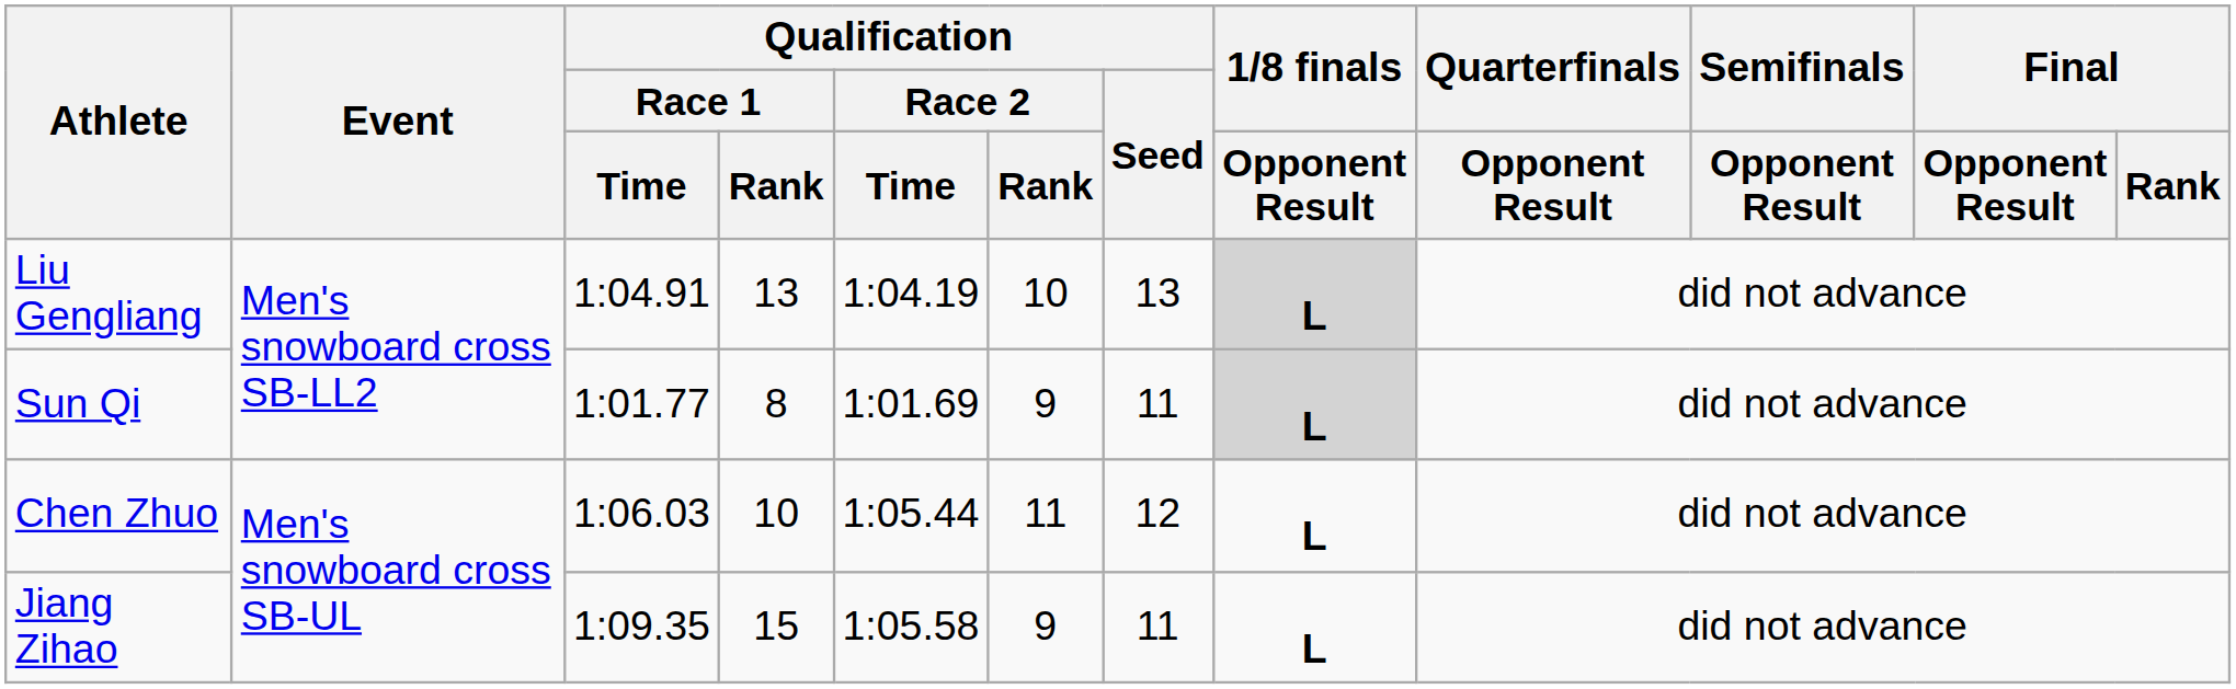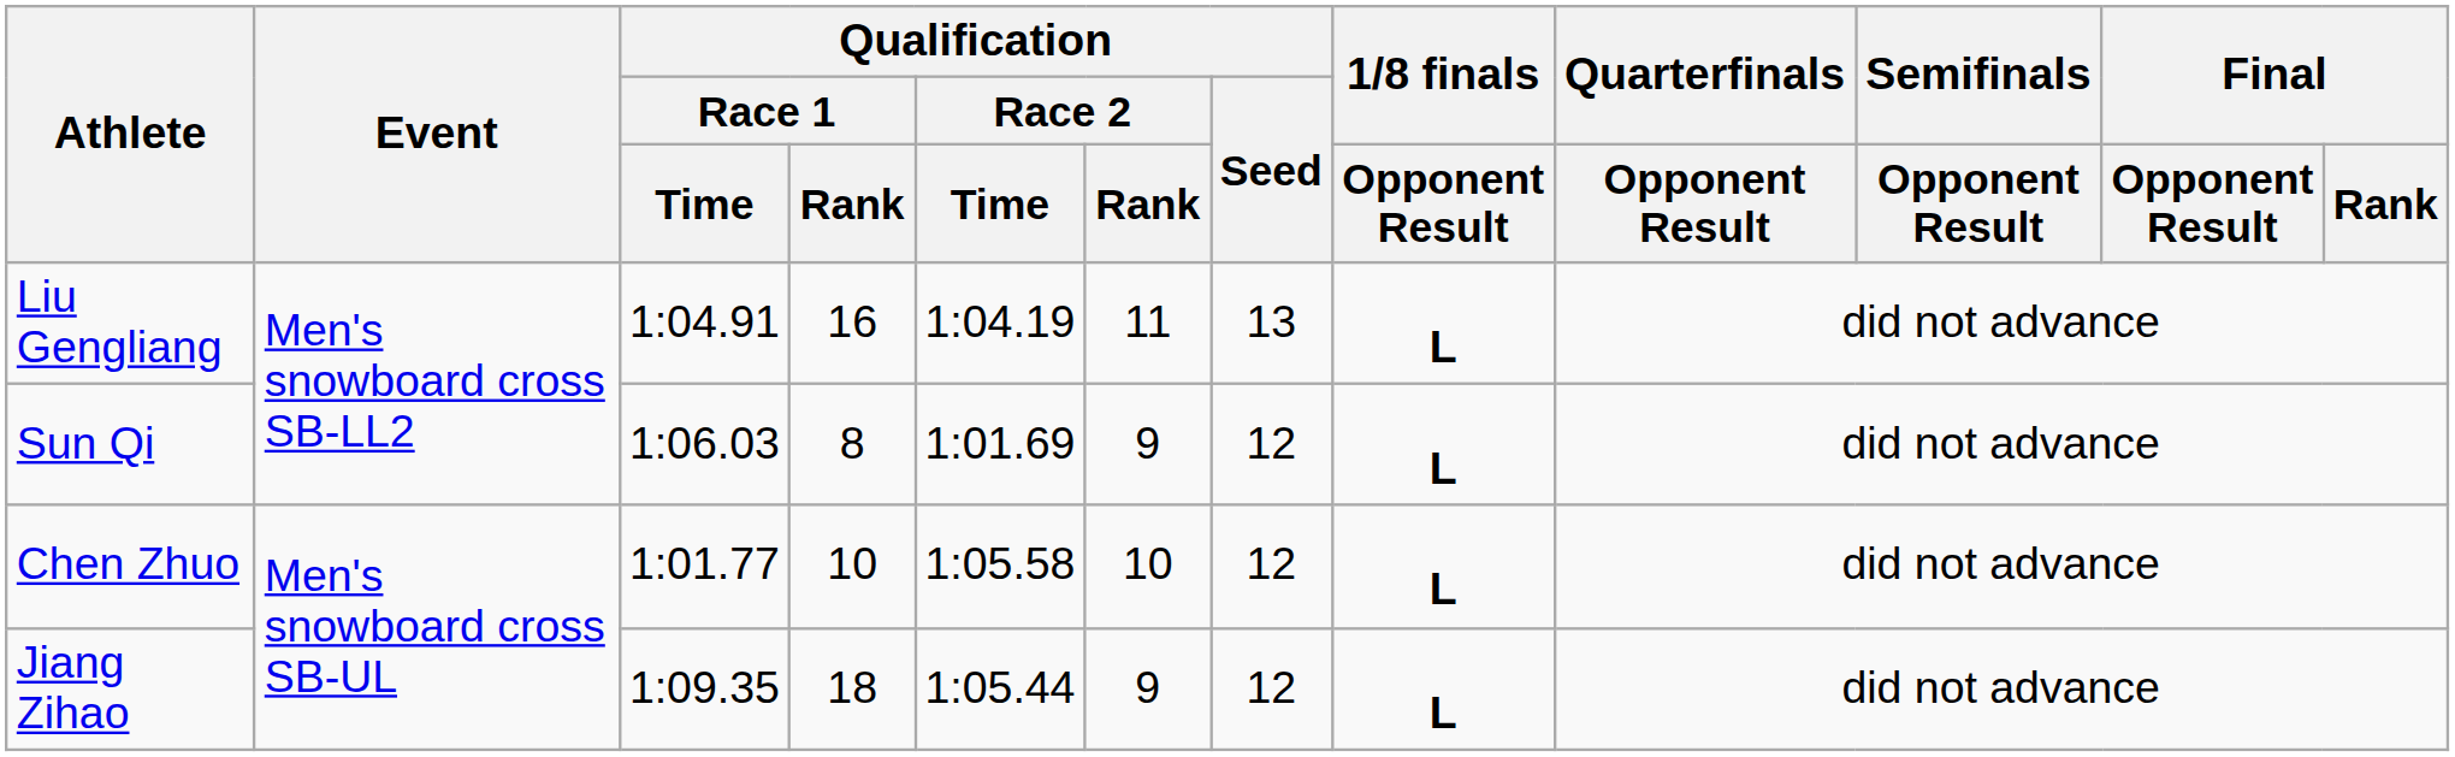Liu Gengliang | Qualification / Race 1 / Rank: 13 -> 16
Liu Gengliang | Qualification / Race 2 / Rank: 10 -> 11
Liu Gengliang | 1/8 finals / Opponent Result: lightgrey background -> no background
Sun Qi | Qualification / Race 1 / Time: 1:01.77 -> 1:06.03
Sun Qi | Qualification / Seed: 11 -> 12
Sun Qi | 1/8 finals / Opponent Result: lightgrey background -> no background
Chen Zhuo | Qualification / Race 1 / Time: 1:06.03 -> 1:01.77
Chen Zhuo | Qualification / Race 2 / Time: 1:05.44 -> 1:05.58
Chen Zhuo | Qualification / Race 2 / Rank: 11 -> 10
Jiang Zihao | Qualification / Race 1 / Rank: 15 -> 18
Jiang Zihao | Qualification / Race 2 / Time: 1:05.58 -> 1:05.44
Jiang Zihao | Qualification / Seed: 11 -> 12
